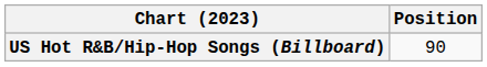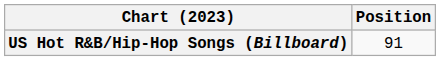US Hot R&B/Hip-Hop Songs (Billboard) | Position: 90 -> 91
